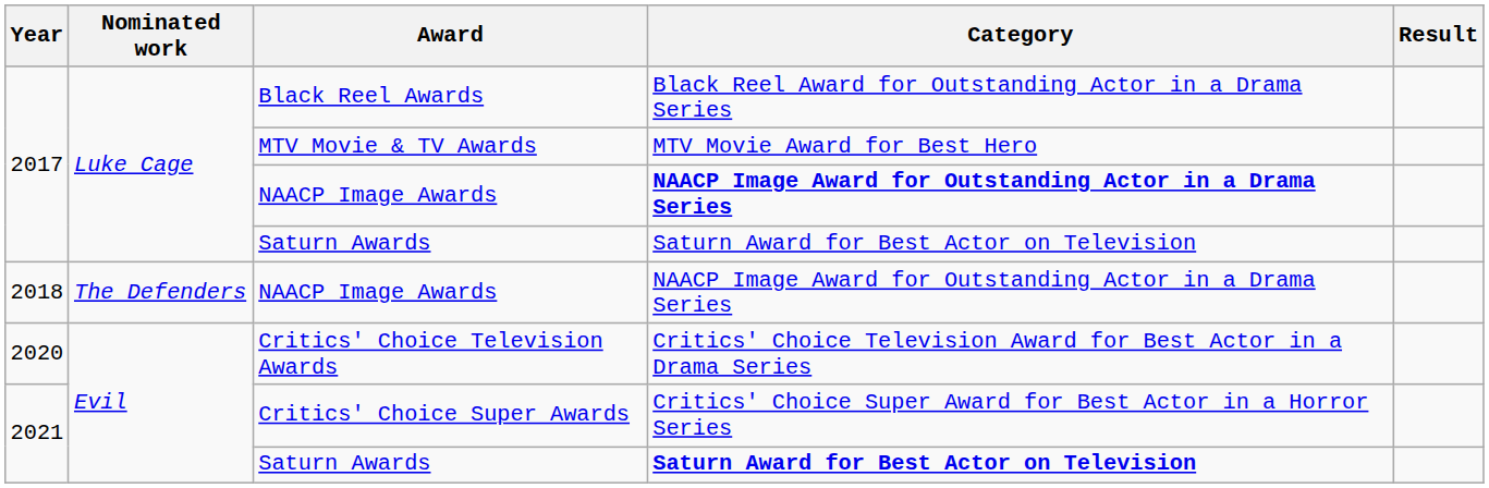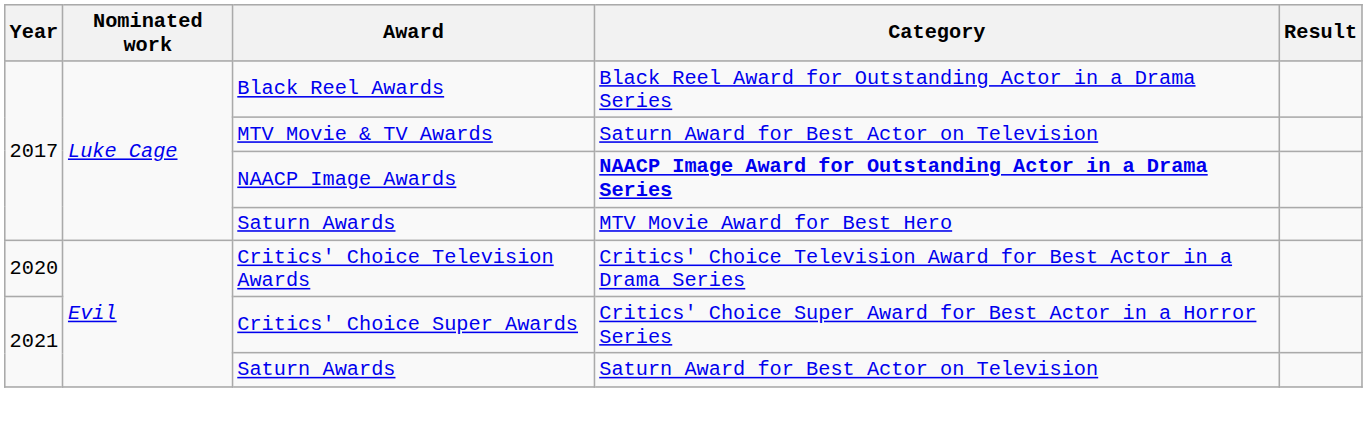MTV Movie & TV Awards | Category: MTV Movie Award for Best Hero -> Saturn Award for Best Actor on Television
2017 / Saturn Awards | Category: Saturn Award for Best Actor on Television -> MTV Movie Award for Best Hero
- row: 2018 | The Defenders | NAACP Image Awards | NAACP Image Award for Outstanding Actor in a Drama Series
2021 / Saturn Awards | Category: bold -> normal
